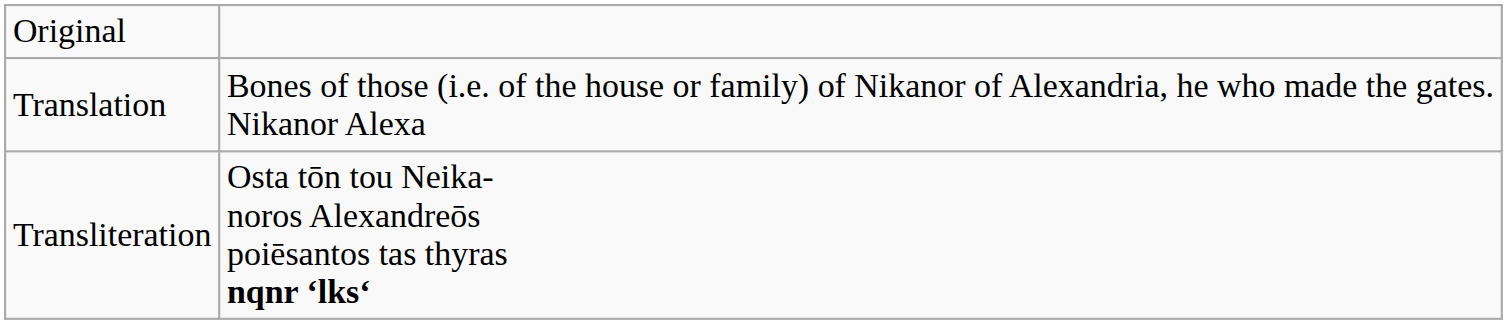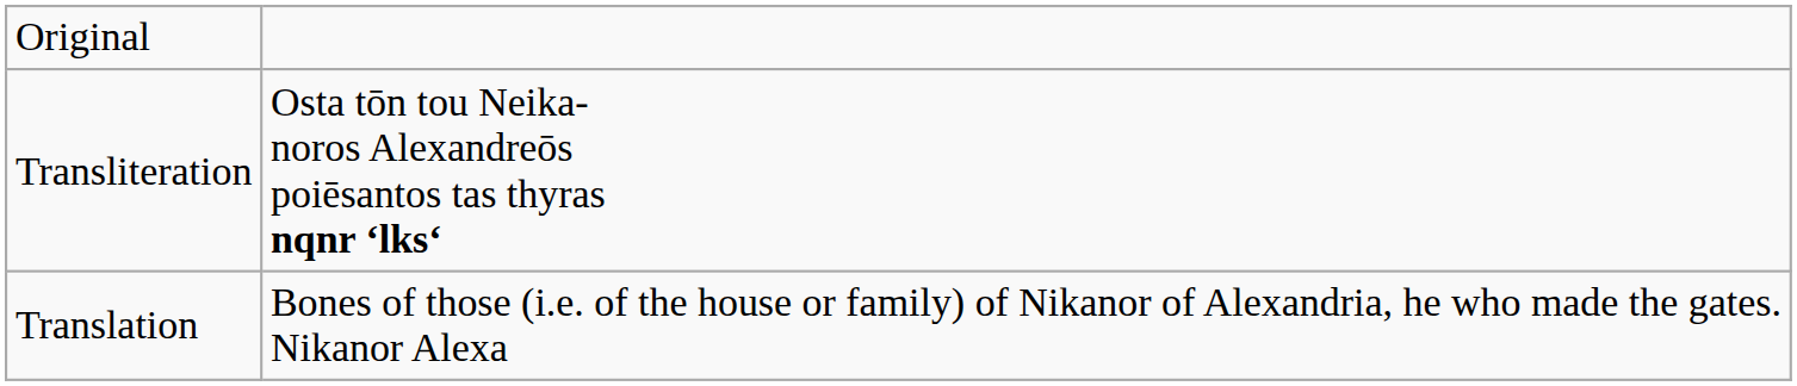rows swapped: Transliteration <-> Translation
